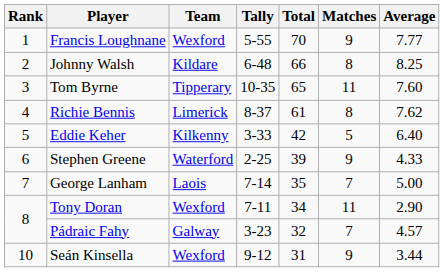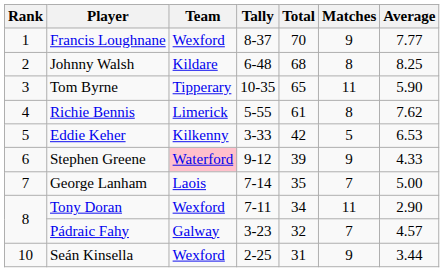Francis Loughnane | Tally: 5-55 -> 8-37
Johnny Walsh | Total: 66 -> 68
Tom Byrne | Average: 7.60 -> 5.90
Richie Bennis | Tally: 8-37 -> 5-55
Eddie Keher | Average: 6.40 -> 6.53
Stephen Greene | Team: no background -> pink background
Stephen Greene | Tally: 2-25 -> 9-12
Seán Kinsella | Tally: 9-12 -> 2-25
